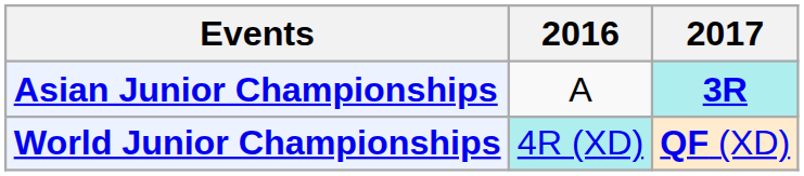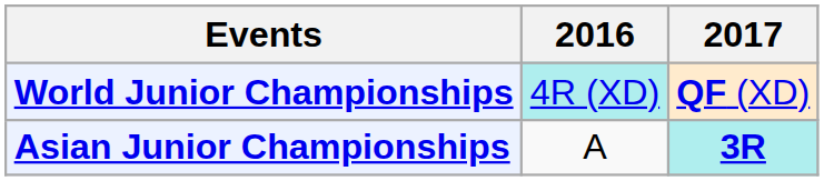rows swapped: Asian Junior Championships <-> World Junior Championships
